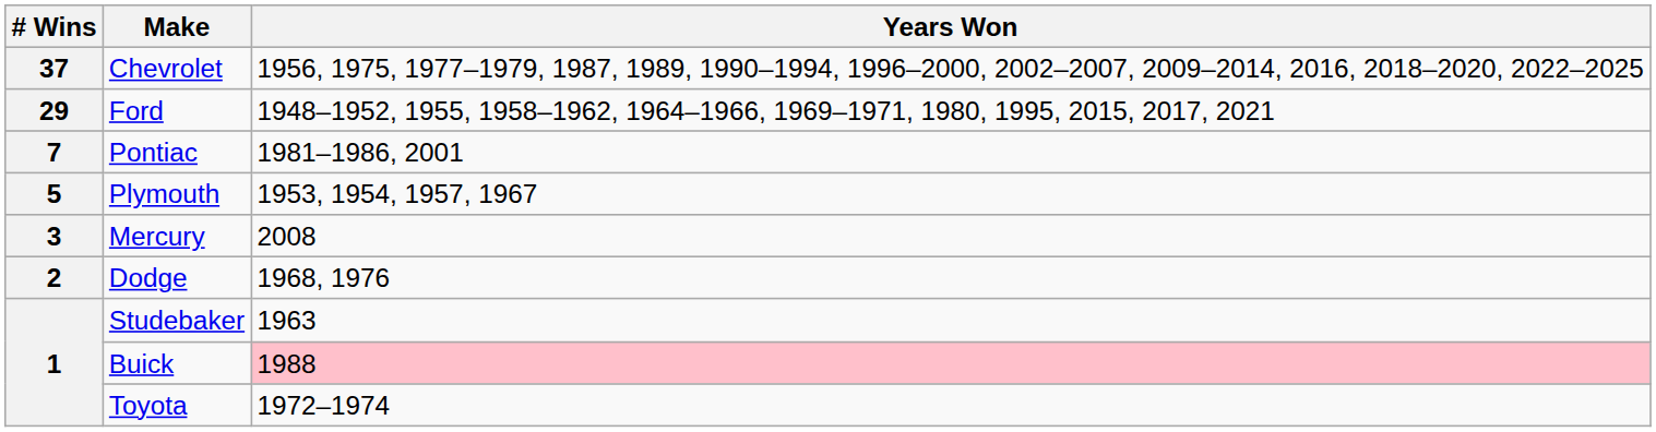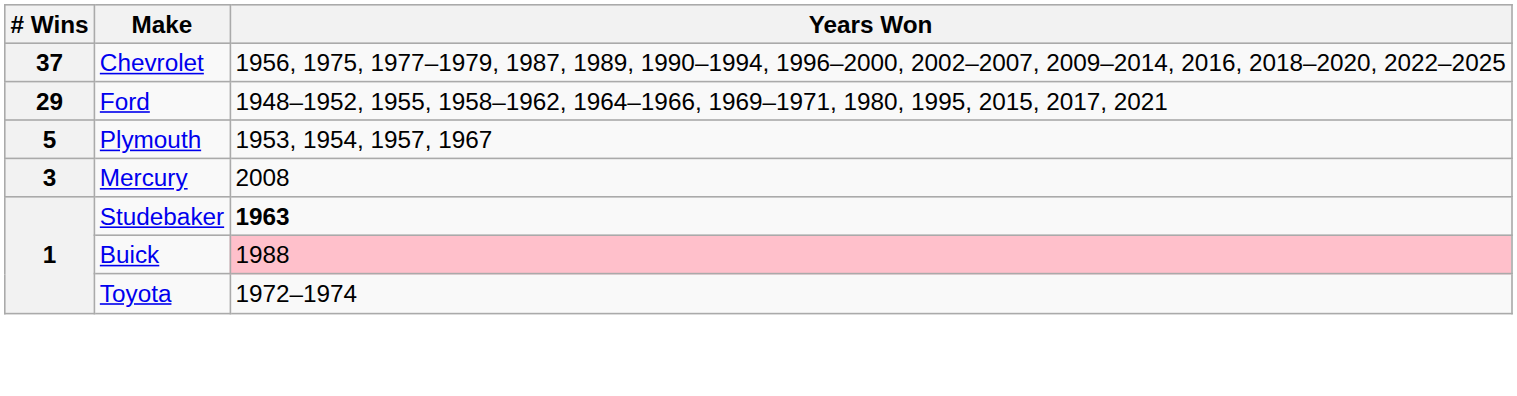- row: 7 | Pontiac | 1981–1986, 2001
- row: 2 | Dodge | 1968, 1976
Studebaker | Years Won: normal -> bold
